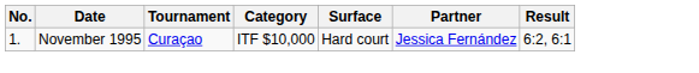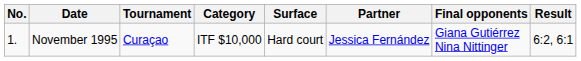+ column: Final opponents | Giana Gutiérrez Nina Nittinger
